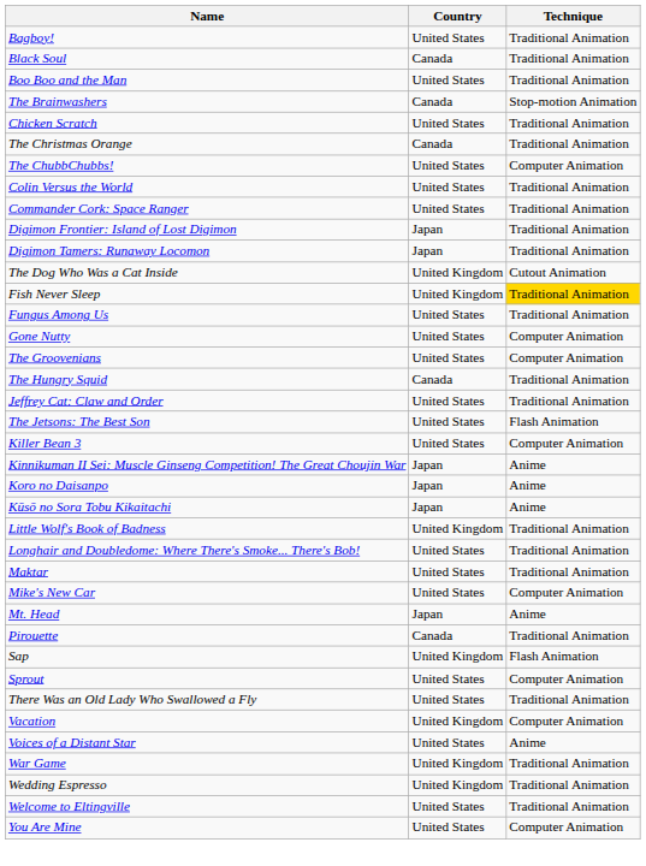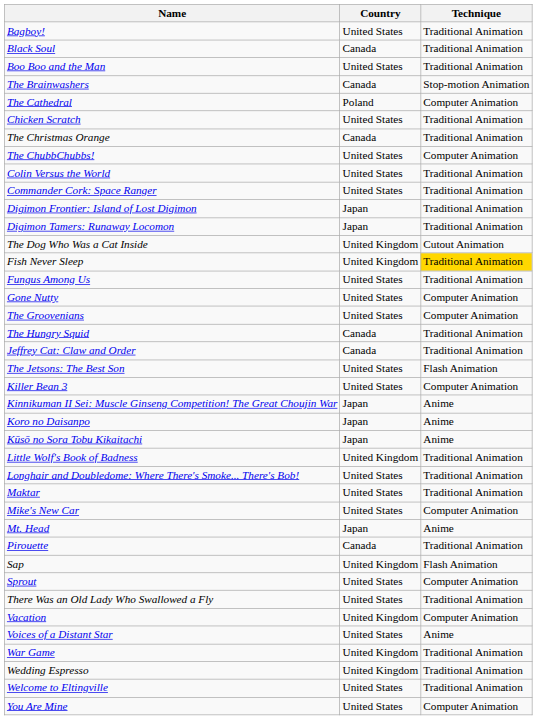+ row: The Cathedral | Poland | Computer Animation
Jeffrey Cat: Claw and Order | Country: United States -> Canada
